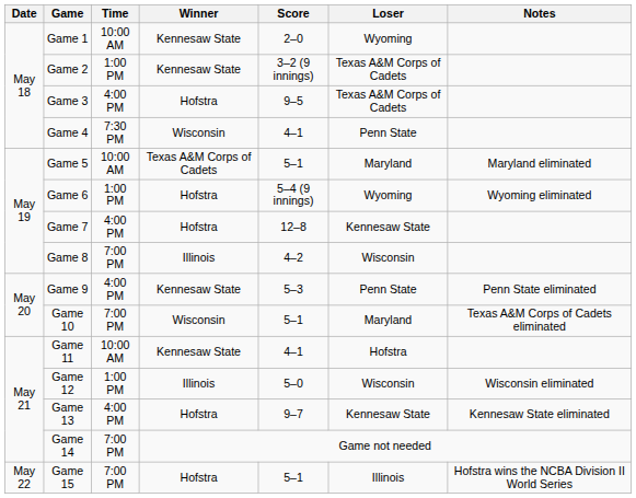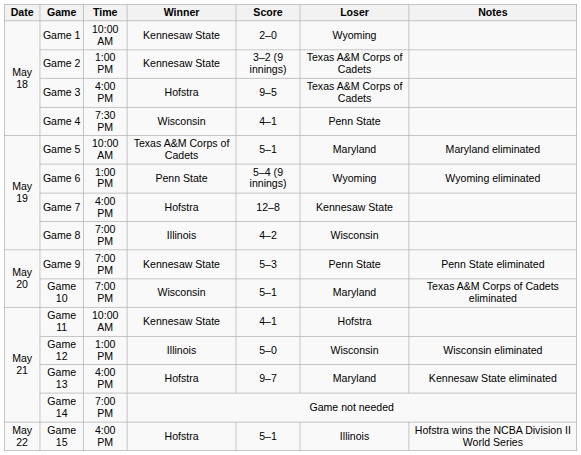Game 6 | Winner: Hofstra -> Penn State
Game 9 | Time: 4:00 PM -> 7:00 PM
Game 13 | Loser: Kennesaw State -> Maryland
Game 15 | Time: 7:00 PM -> 4:00 PM
